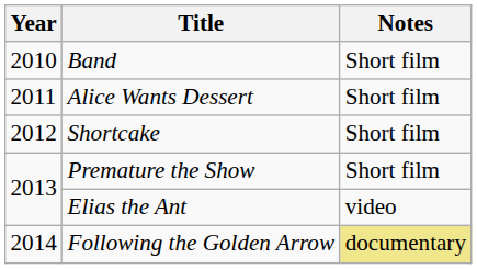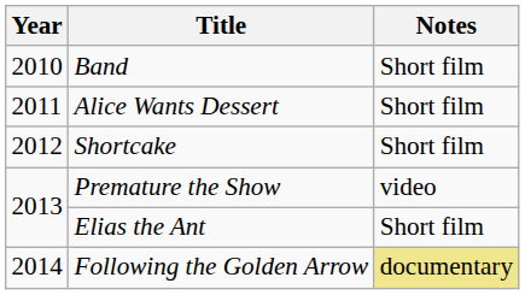Premature the Show | Notes: Short film -> video
Elias the Ant | Notes: video -> Short film
